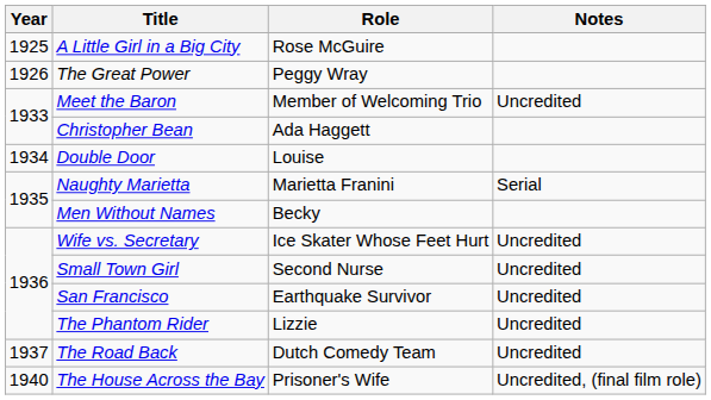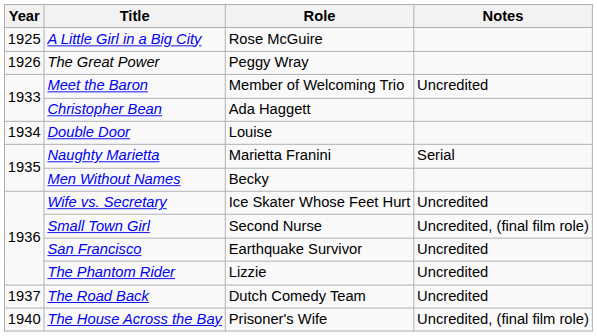Small Town Girl | Notes: Uncredited -> Uncredited, (final film role)
